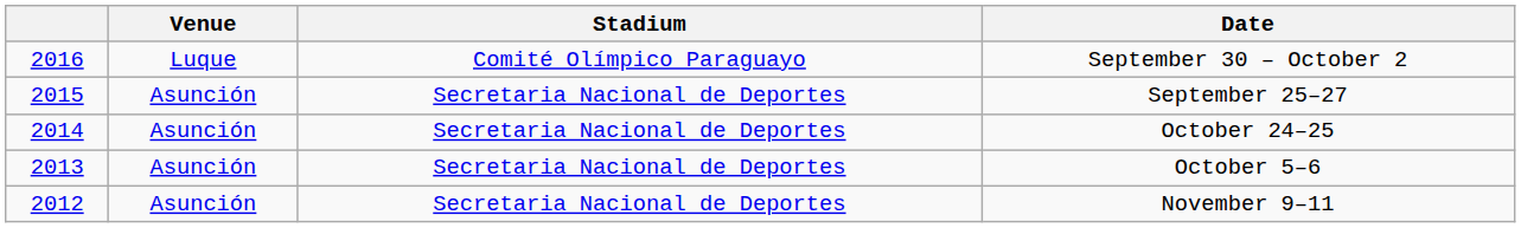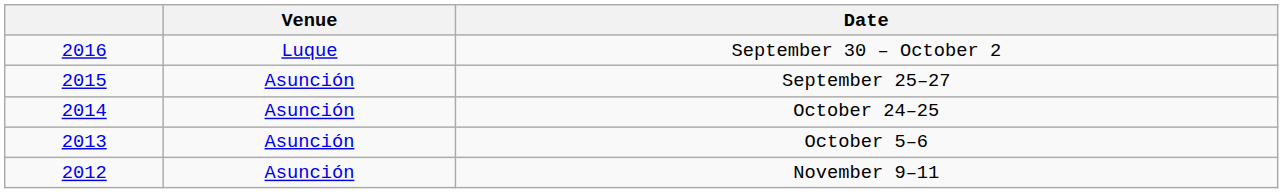- column: Stadium | Comité Olímpico Paraguayo | Secretaria Nacional de Deportes | Secretaria Nacional de Deportes | Secretaria Nacional de Deportes | Secretaria Nacional de Deportes
